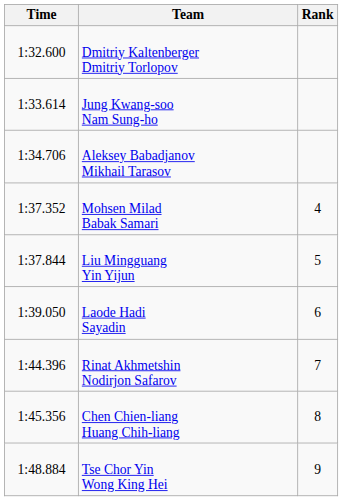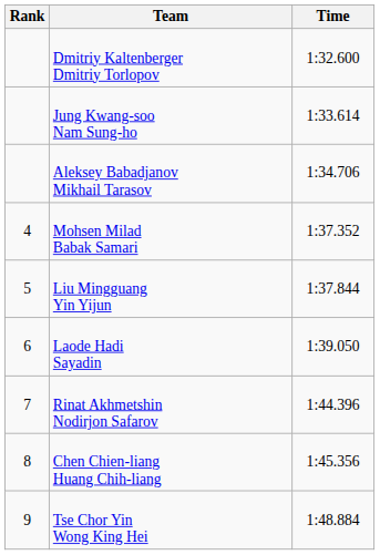columns swapped: Rank <-> Time
